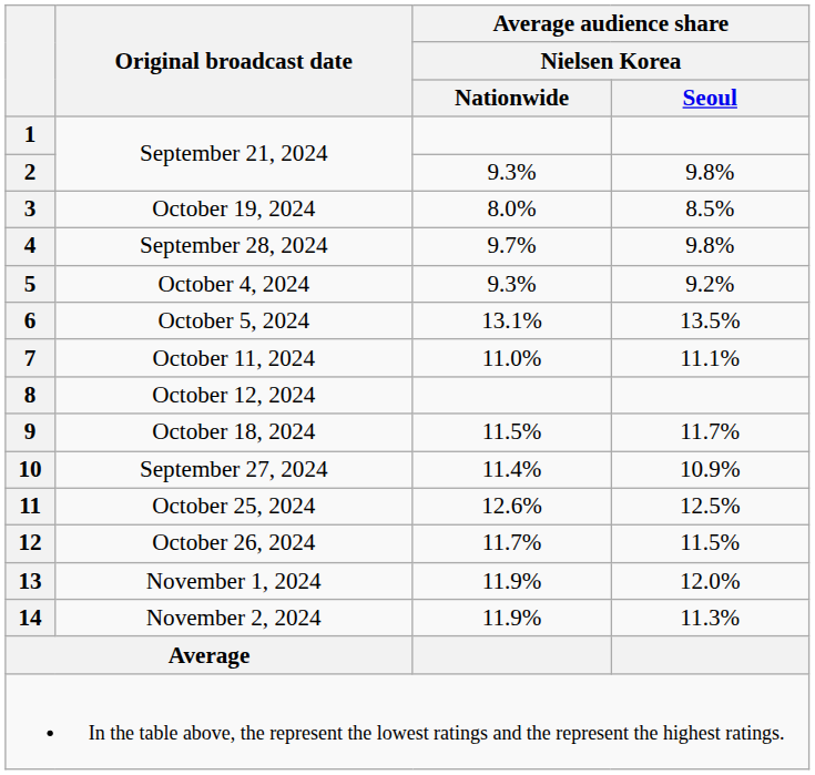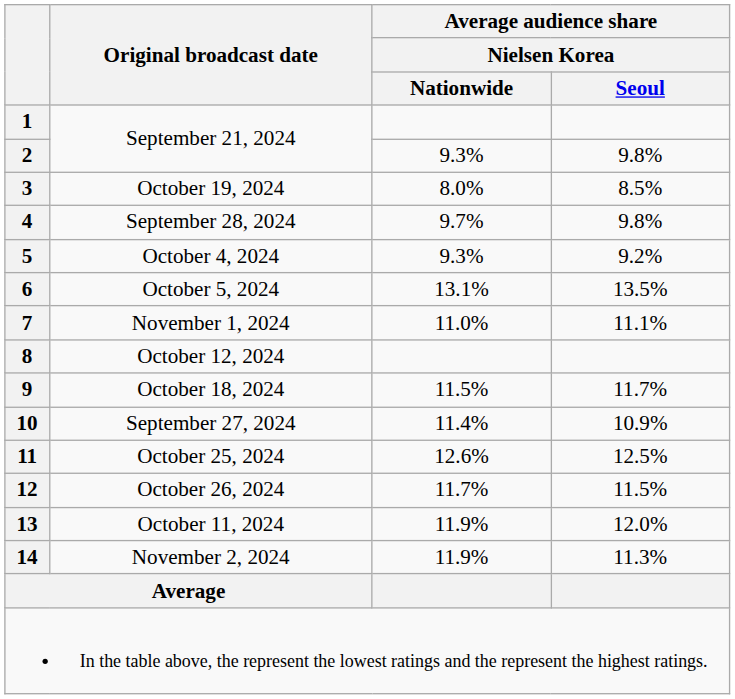7 | Original broadcast date: October 11, 2024 -> November 1, 2024
13 | Original broadcast date: November 1, 2024 -> October 11, 2024
